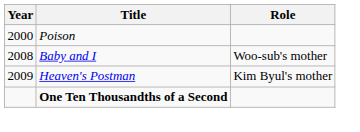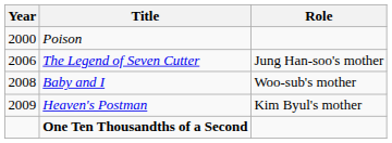+ row: 2006 | The Legend of Seven Cutter | Jung Han-soo's mother
